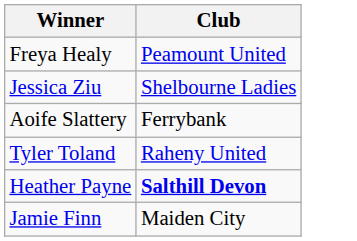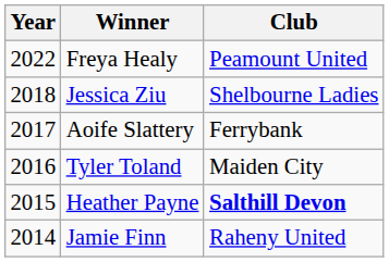+ column: Year | 2022 | 2018 | 2017 | 2016 | 2015 | 2014
Tyler Toland | Club: Raheny United -> Maiden City
Jamie Finn | Club: Maiden City -> Raheny United
